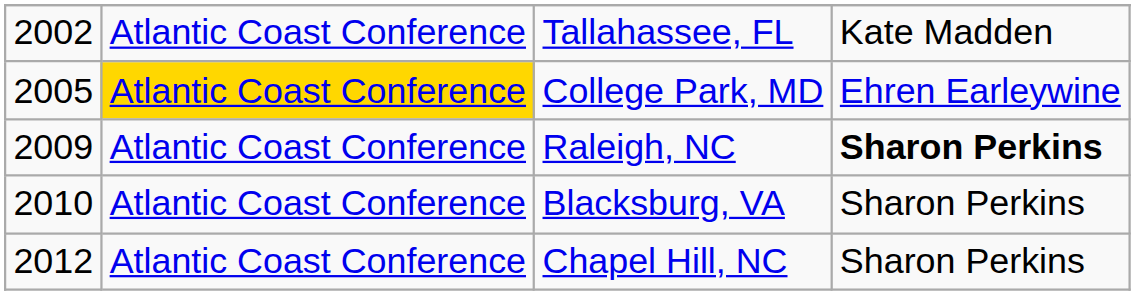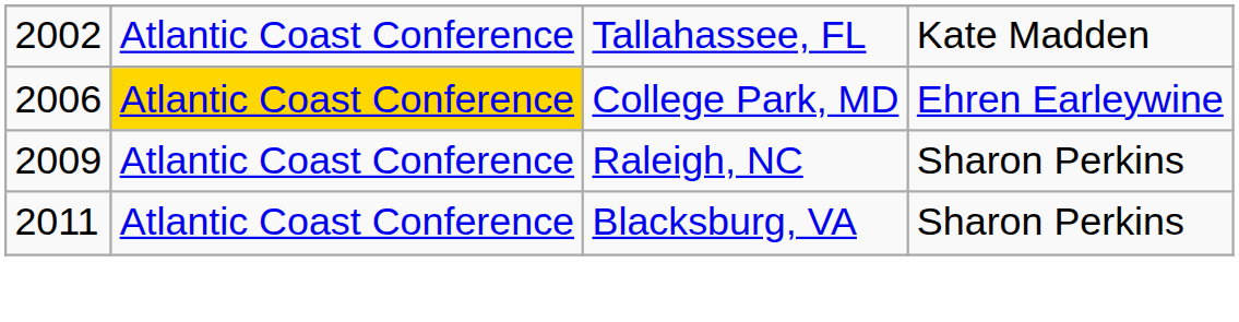College Park, MD | column 1: 2005 -> 2006
Raleigh, NC | column 4: bold -> normal
Blacksburg, VA | column 1: 2010 -> 2011
- row: 2012 | Atlantic Coast Conference | Chapel Hill, NC | Sharon Perkins
